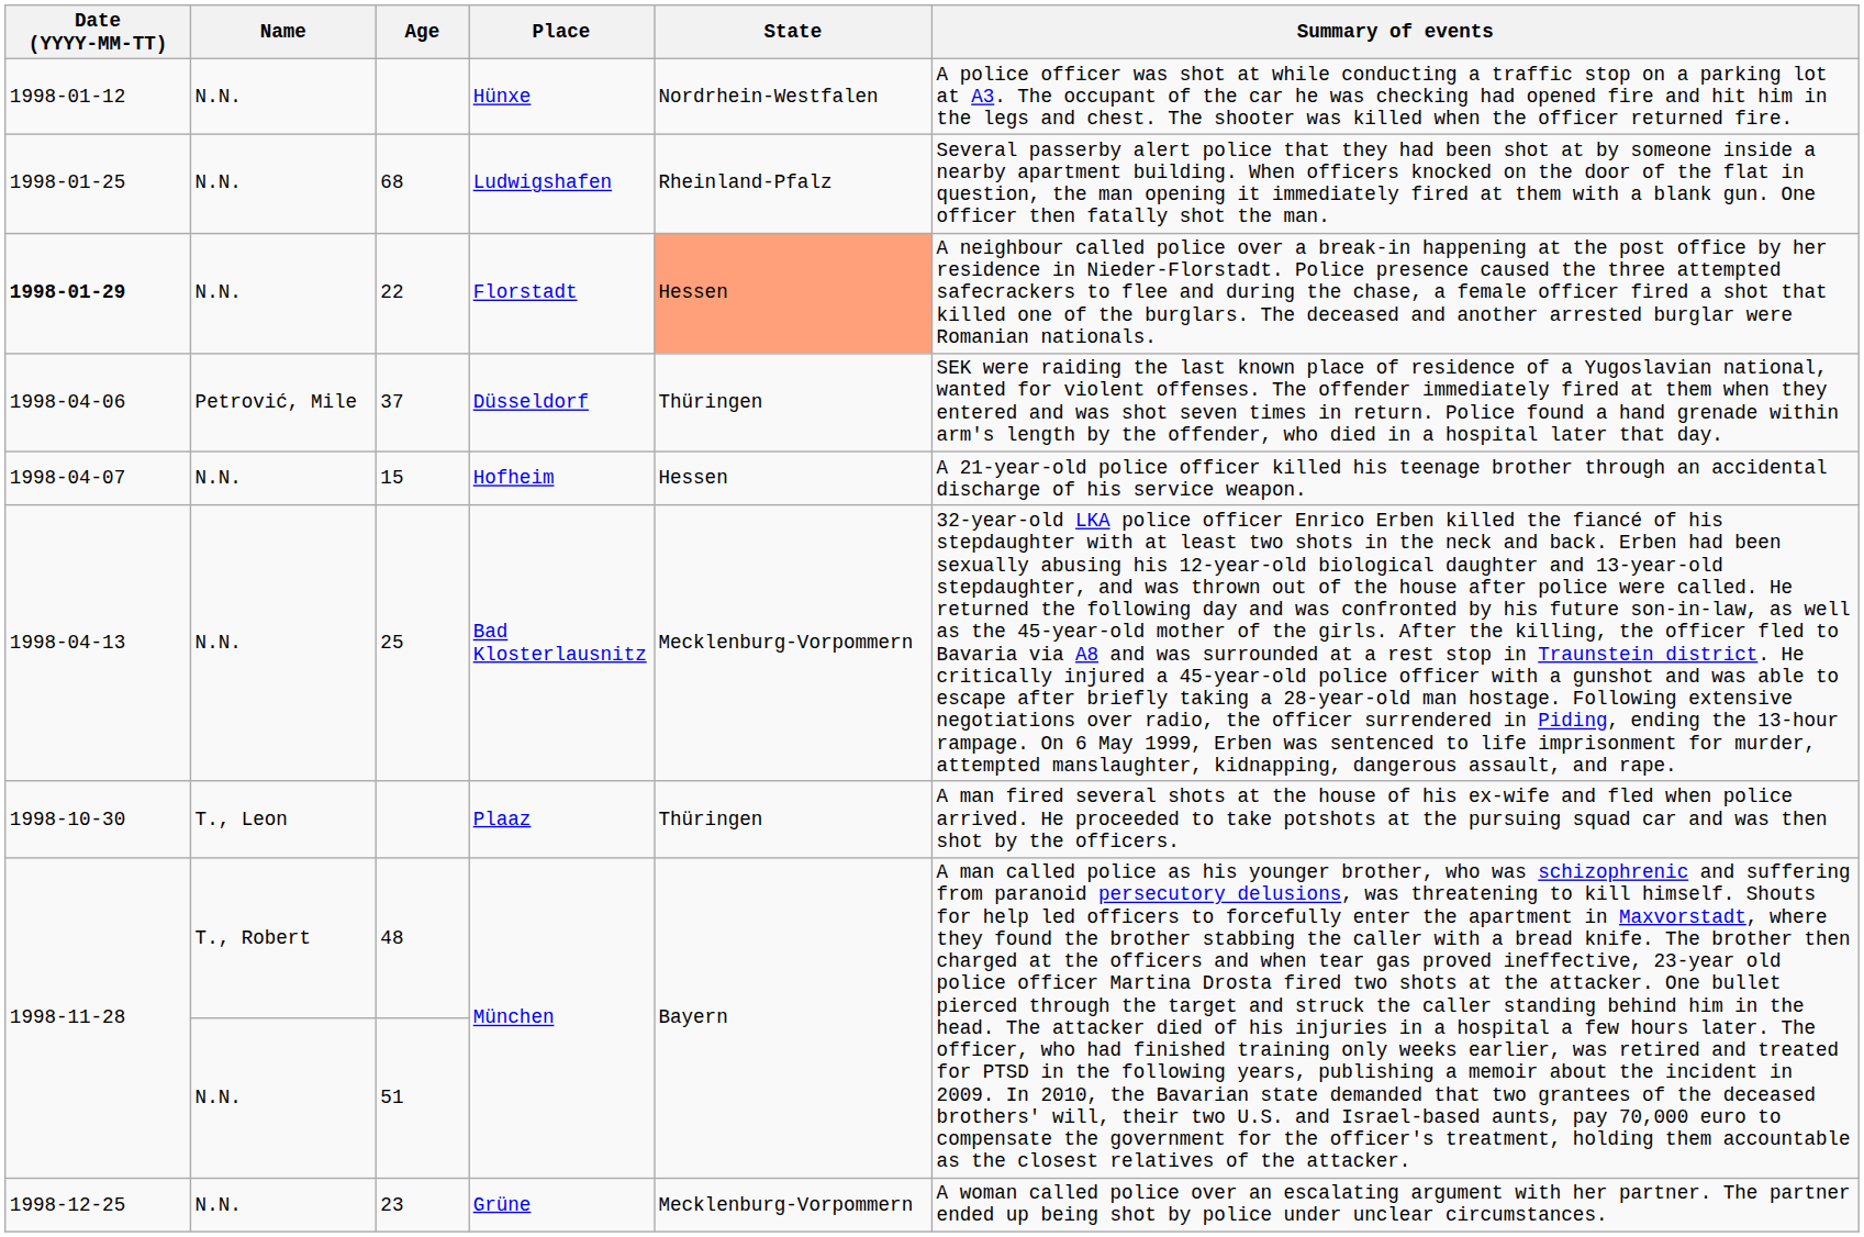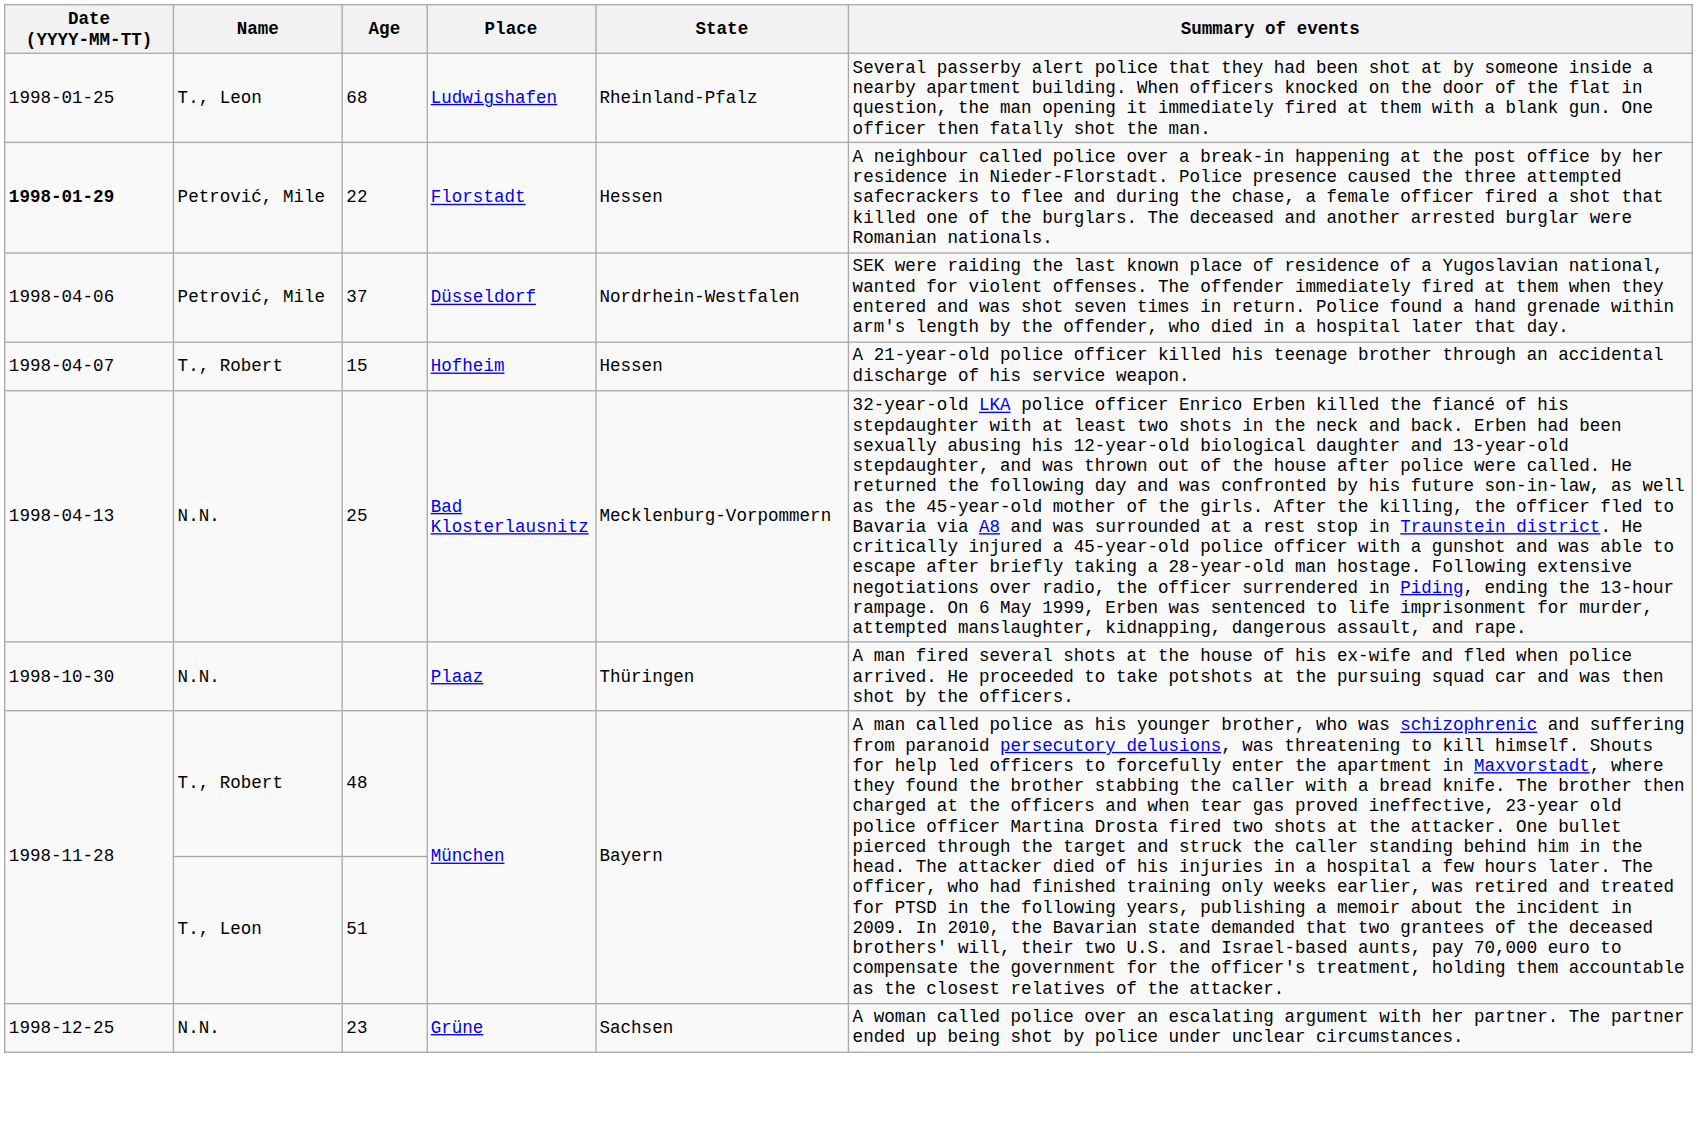- row: 1998-01-12 | N.N. | Hünxe | Nordrhein-Westfalen | A police officer was shot at while conducting a traffic stop on a parking lot at A3. The occupant of the car he was checking had opened fire and hit him in the legs and chest. The shooter was killed when the officer returned fire.
Ludwigshafen | Name: N.N. -> T., Leon
Florstadt | Name: N.N. -> Petrović, Mile
Florstadt | State: lightsalmon background -> no background
Düsseldorf | State: Thüringen -> Nordrhein-Westfalen
Hofheim | Name: N.N. -> T., Robert
Plaaz | Name: T., Leon -> N.N.
51 / München | Name: N.N. -> T., Leon
Grüne | State: Mecklenburg-Vorpommern -> Sachsen
